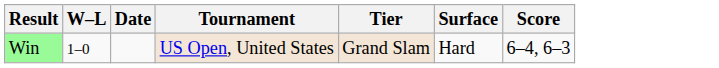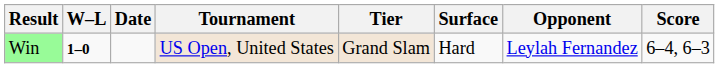+ column: Opponent | Leylah Fernandez
Win | W–L: normal -> bold
